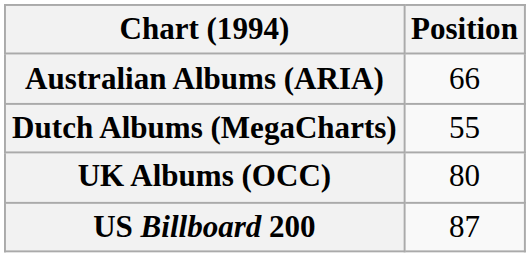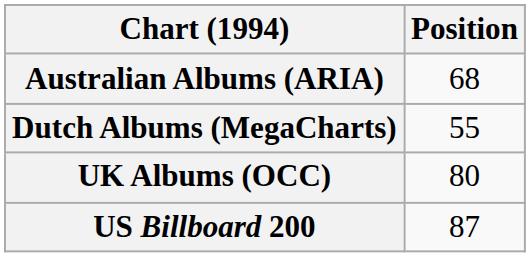Australian Albums (ARIA) | Position: 66 -> 68
